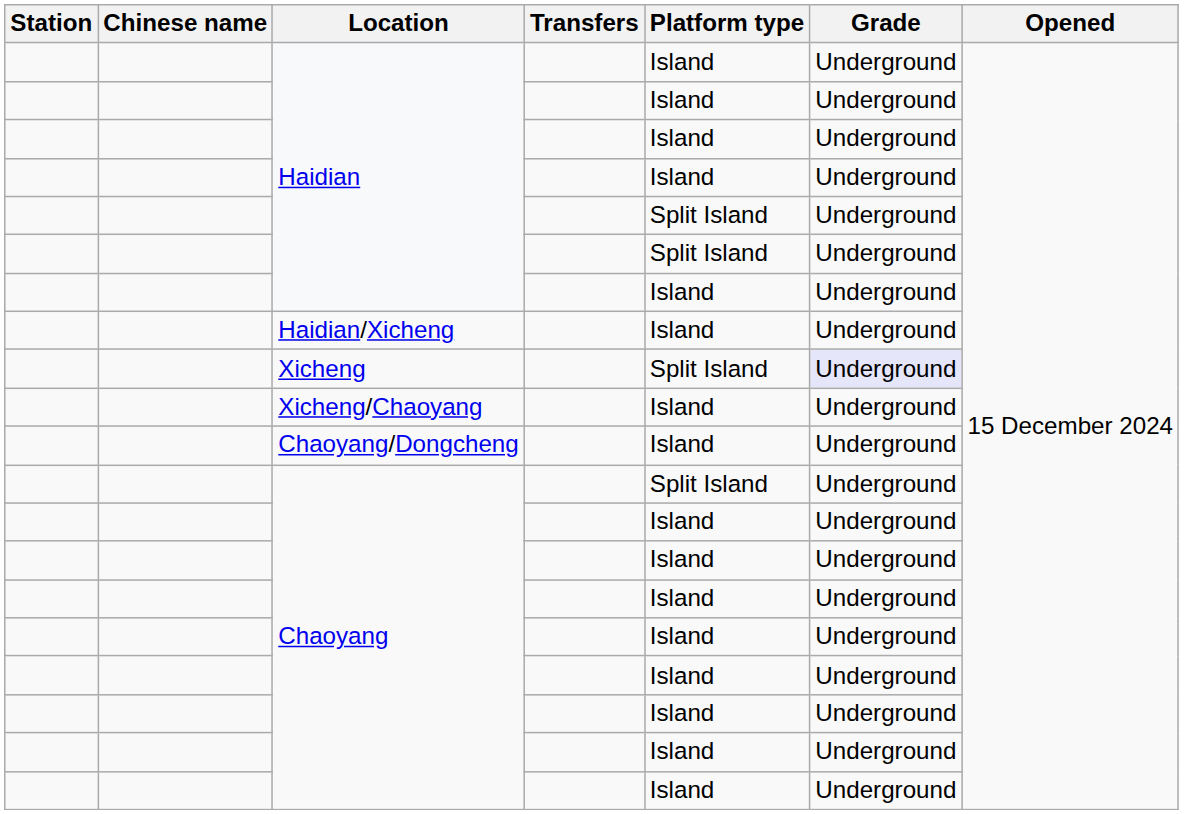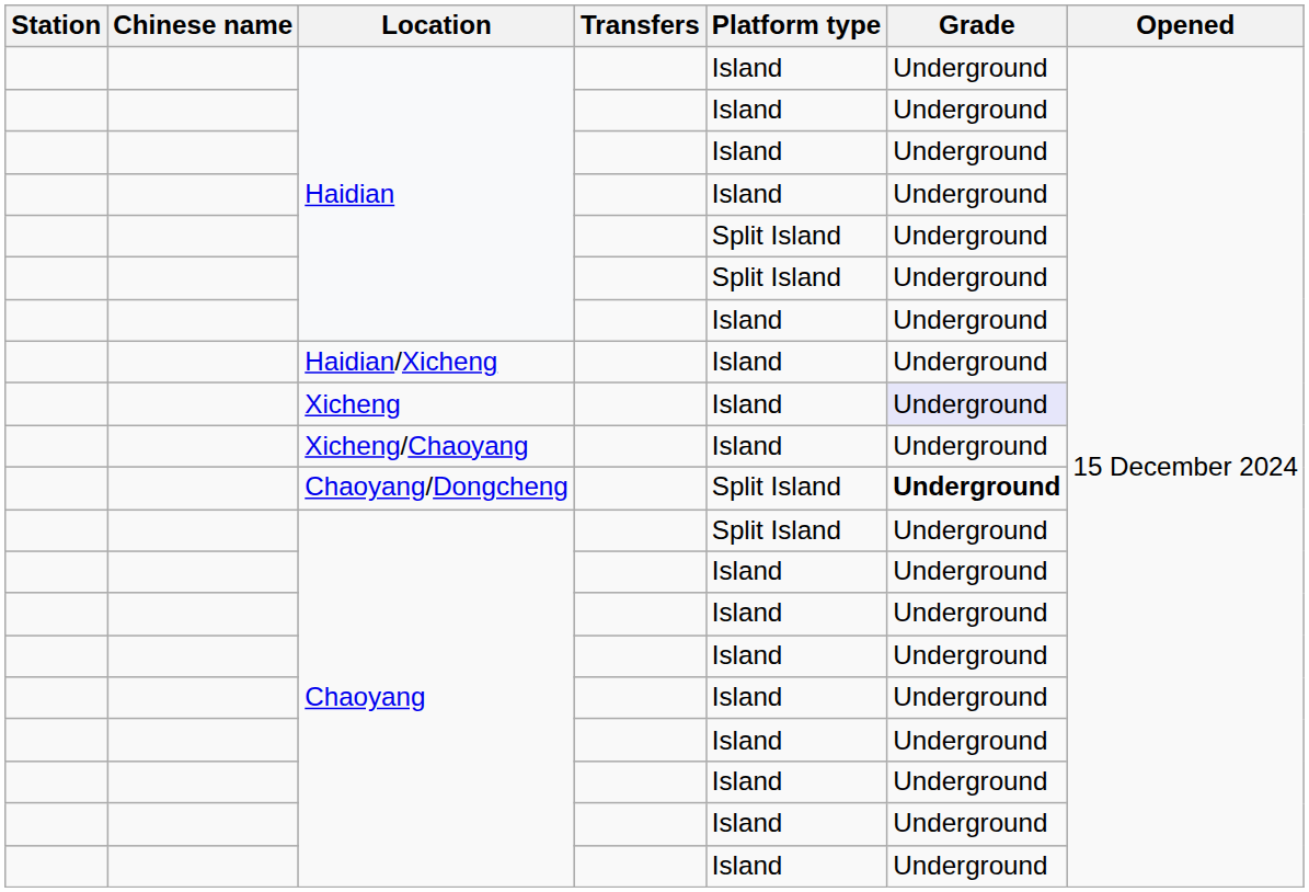Xicheng | Platform type: Split Island -> Island
Chaoyang/Dongcheng | Platform type: Island -> Split Island
Chaoyang/Dongcheng | Grade: normal -> bold
